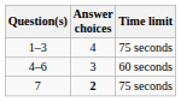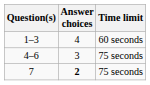1–3 | Time limit: 75 seconds -> 60 seconds
4–6 | Time limit: 60 seconds -> 75 seconds
